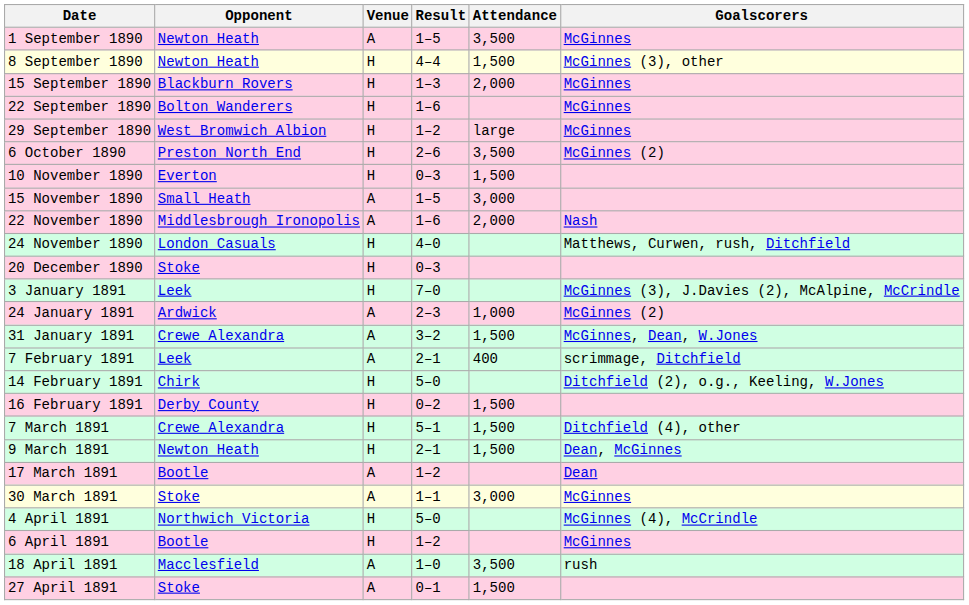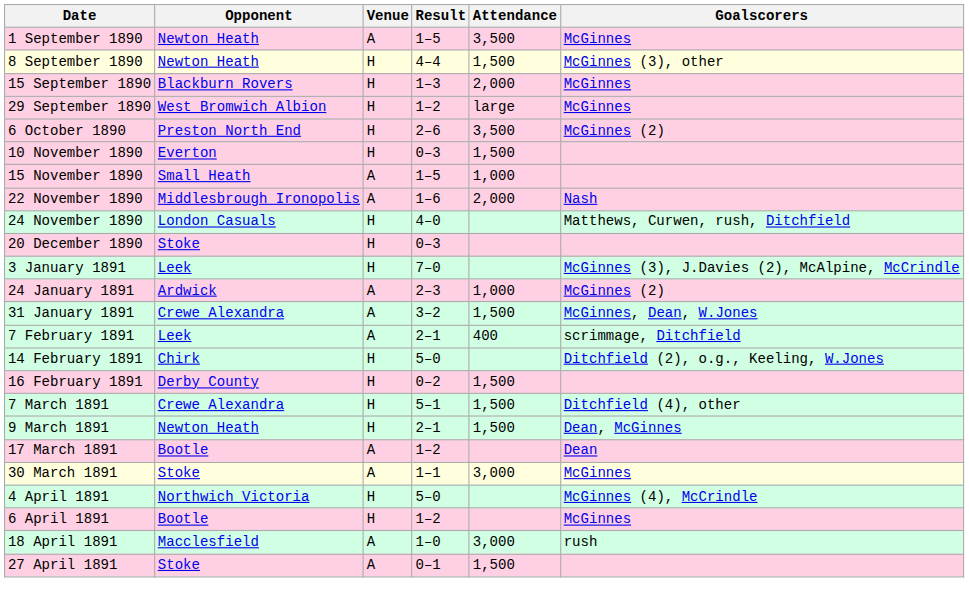- row: 22 September 1890 | Bolton Wanderers | H | 1–6 | McGinnes
15 November 1890 | Attendance: 3,000 -> 1,000
18 April 1891 | Attendance: 3,500 -> 3,000
